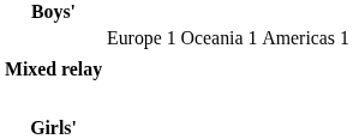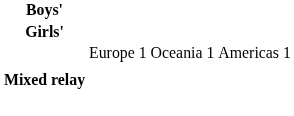rows swapped: Girls' <-> Mixed relay
